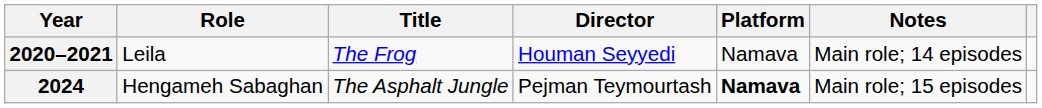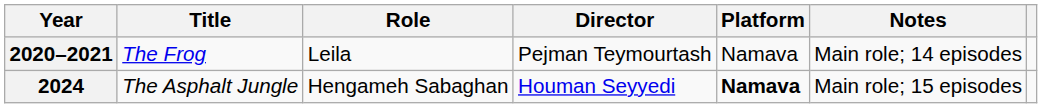columns swapped: Title <-> Role
2020–2021 | Director: Houman Seyyedi -> Pejman Teymourtash
2024 | Director: Pejman Teymourtash -> Houman Seyyedi
